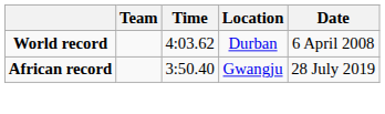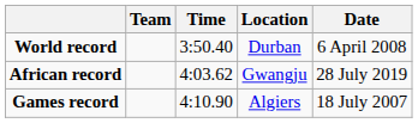World record | Time: 4:03.62 -> 3:50.40
African record | Time: 3:50.40 -> 4:03.62
+ row: Games record | 4:10.90 | Algiers | 18 July 2007
